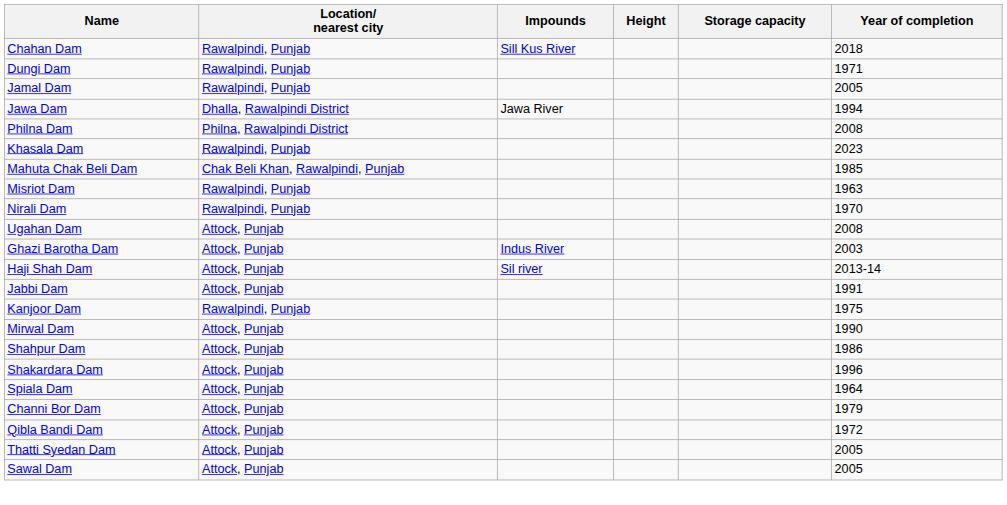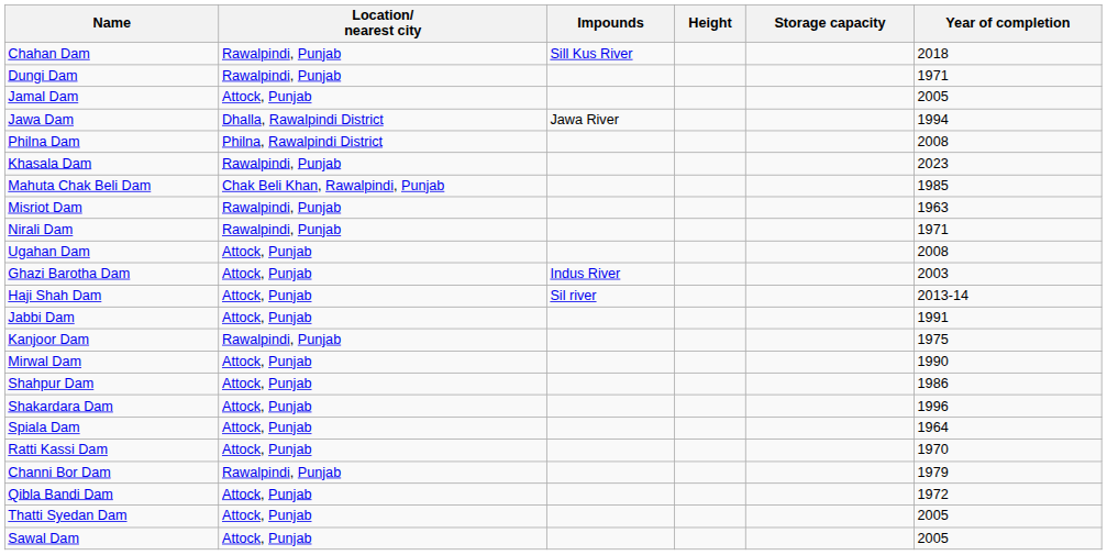Jamal Dam | Location/ nearest city: Rawalpindi, Punjab -> Attock, Punjab
Nirali Dam | Year of completion: 1970 -> 1971
+ row: Ratti Kassi Dam | Attock, Punjab | 1970
Channi Bor Dam | Location/ nearest city: Attock, Punjab -> Rawalpindi, Punjab
